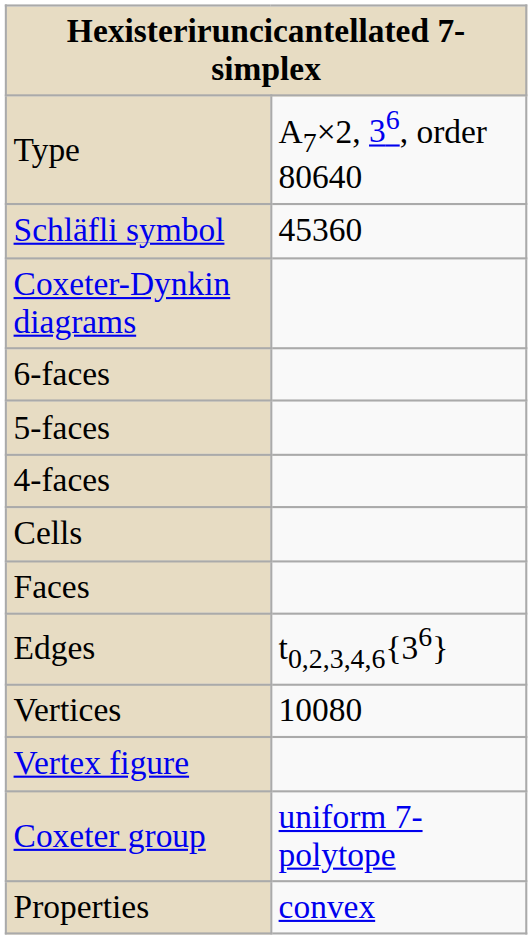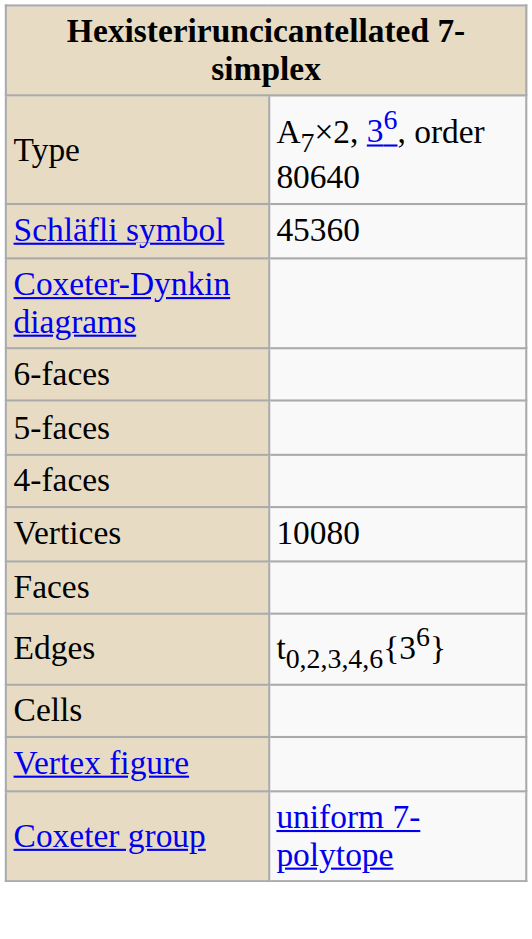rows swapped: Cells <-> Vertices
- row: Properties | convex
